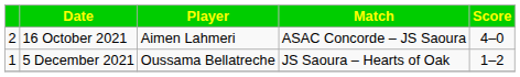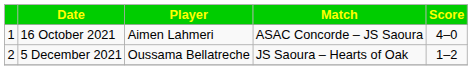16 October 2021 | column 1: 2 -> 1
5 December 2021 | column 1: 1 -> 2
